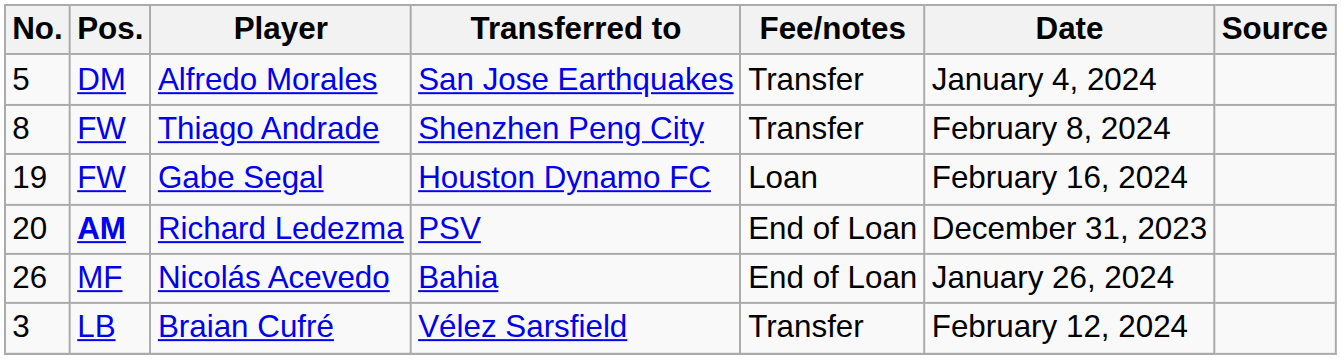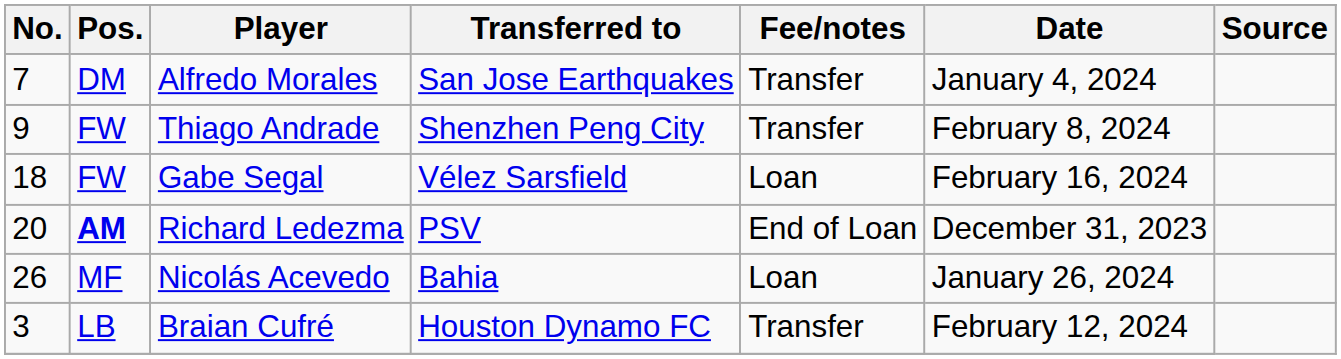Alfredo Morales | No.: 5 -> 7
Thiago Andrade | No.: 8 -> 9
Gabe Segal | No.: 19 -> 18
Gabe Segal | Transferred to: Houston Dynamo FC -> Vélez Sarsfield
Nicolás Acevedo | Fee/notes: End of Loan -> Loan
Braian Cufré | Transferred to: Vélez Sarsfield -> Houston Dynamo FC
